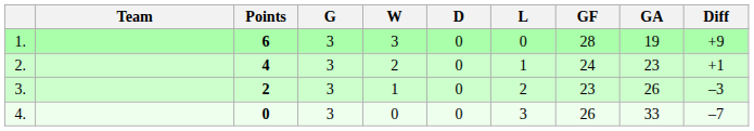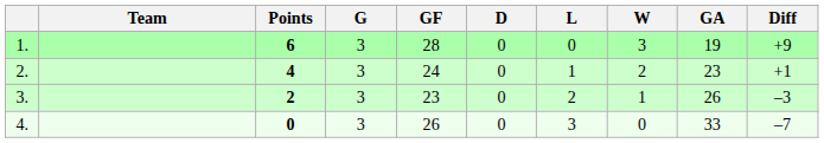columns swapped: W <-> GF
